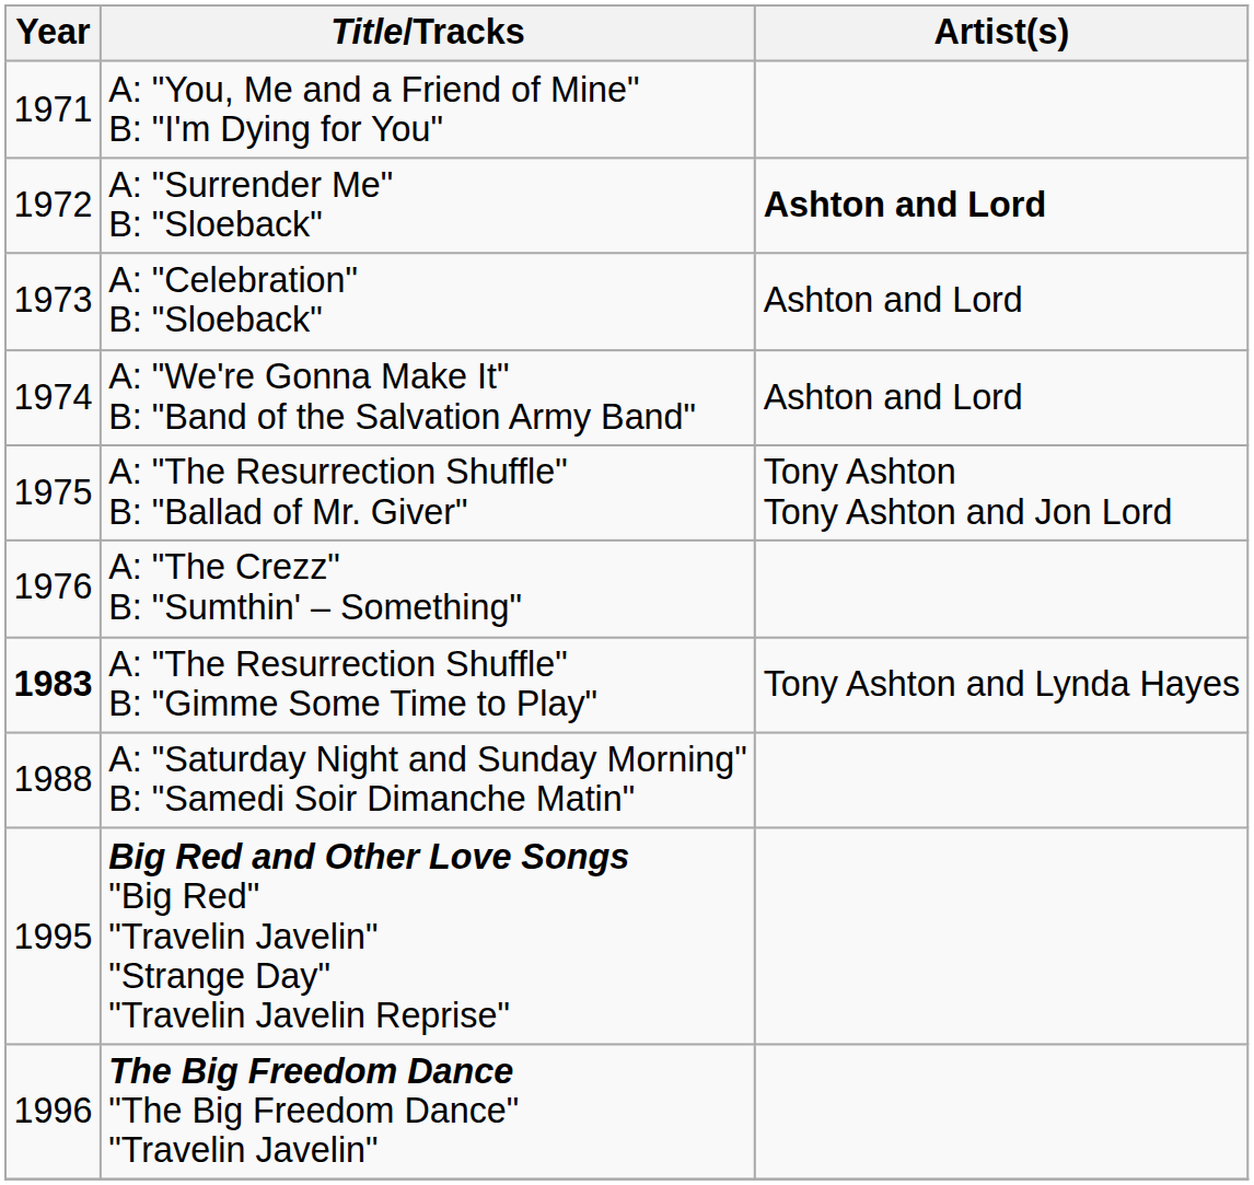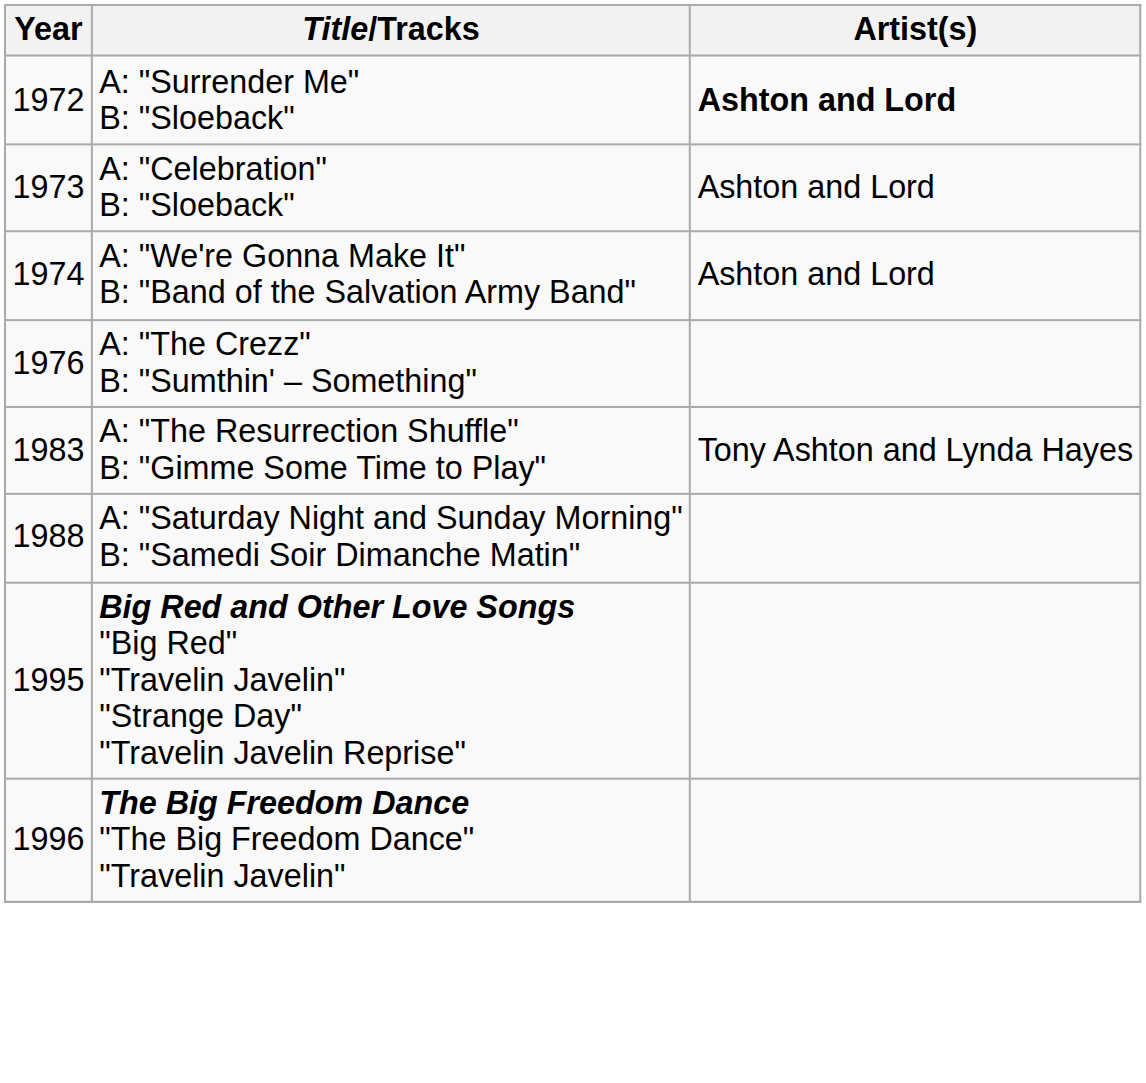- row: 1971 | A: "You, Me and a Friend of Mine" B: "I'm Dying for You"
- row: 1975 | A: "The Resurrection Shuffle" B: "Ballad of Mr. Giver" | Tony Ashton Tony Ashton and Jon Lord
A: "The Resurrection Shuffle" B: "Gimme Some Time to Play" | Year: bold -> normal
